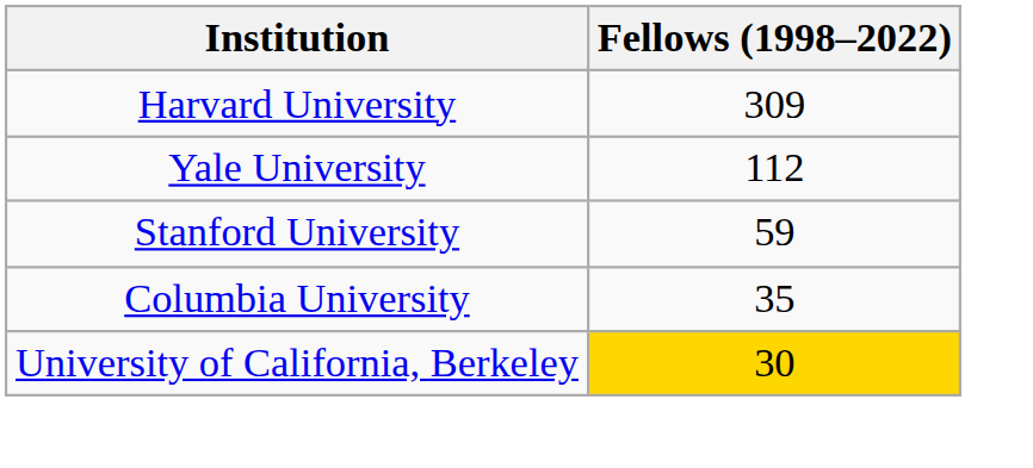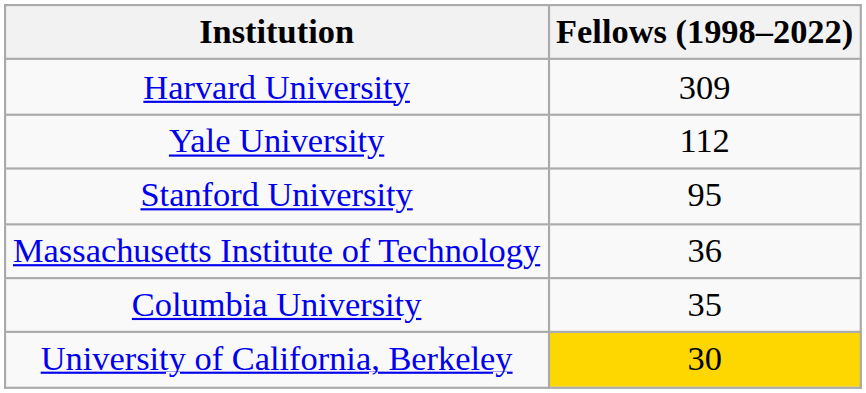Stanford University | Fellows (1998–2022): 59 -> 95
+ row: Massachusetts Institute of Technology | 36
